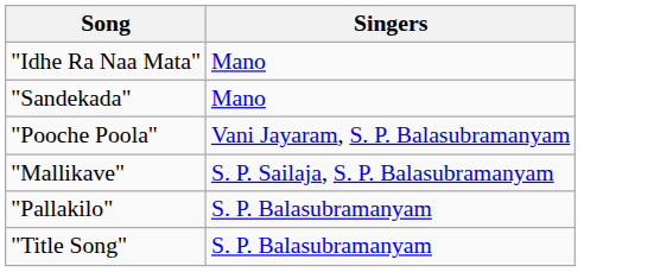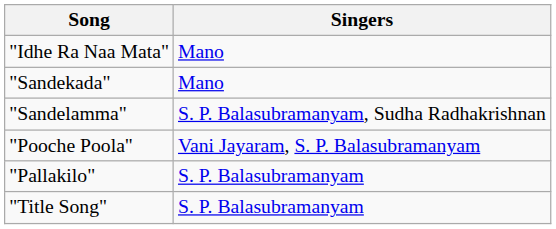+ row: "Sandelamma" | S. P. Balasubramanyam, Sudha Radhakrishnan
- row: "Mallikave" | S. P. Sailaja, S. P. Balasubramanyam
